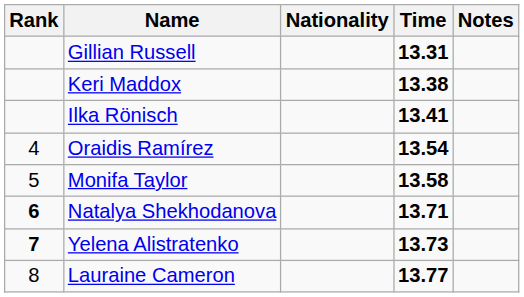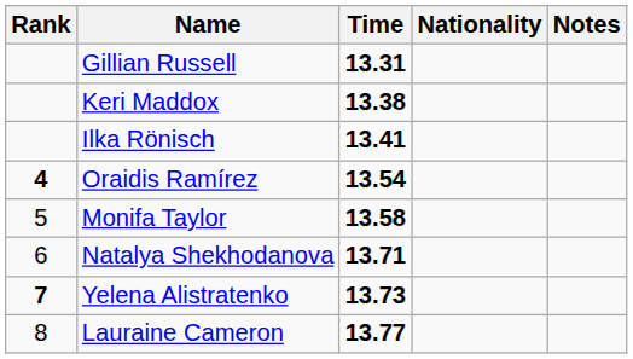columns swapped: Nationality <-> Time
Oraidis Ramírez | Rank: normal -> bold
Natalya Shekhodanova | Rank: bold -> normal
